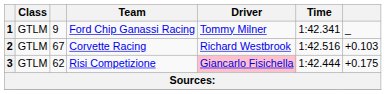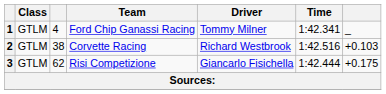1 | column 3: 9 -> 4
2 | column 3: 67 -> 38
3 | Driver: pink background -> no background
